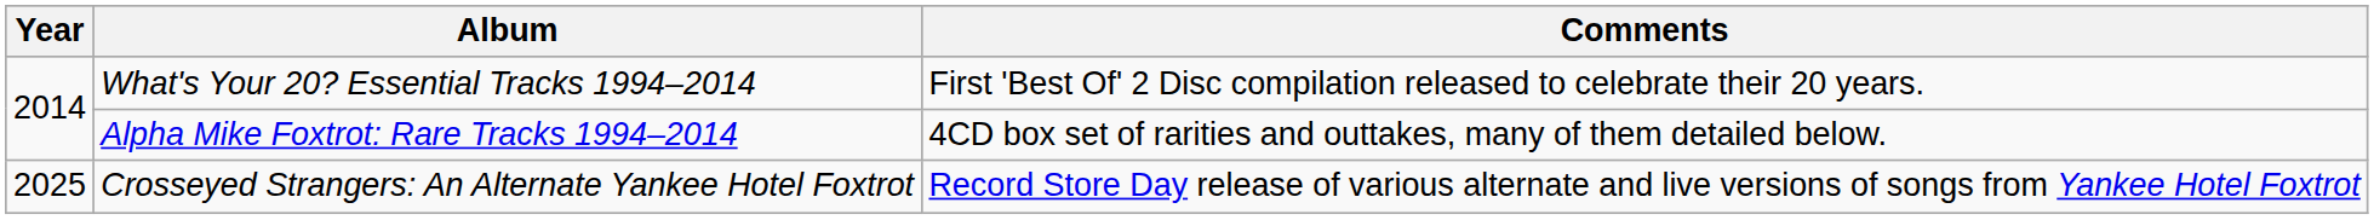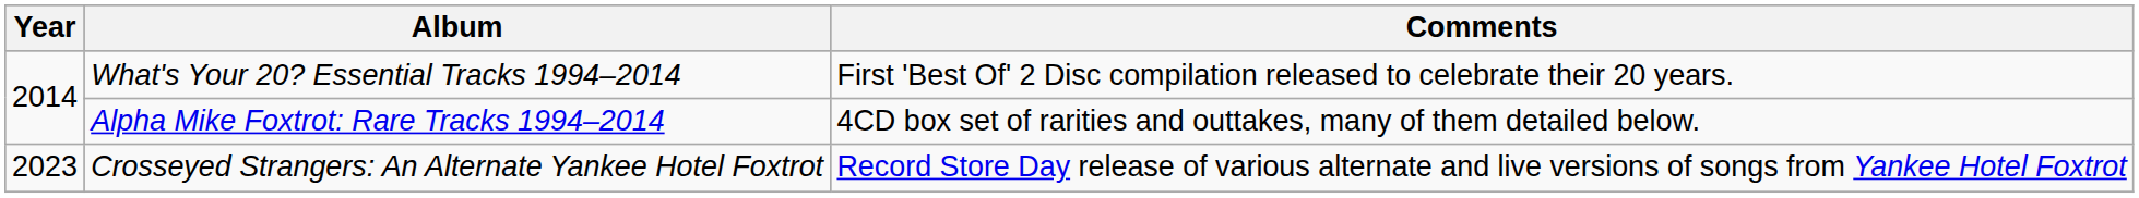Crosseyed Strangers: An Alternate Yankee Hotel Foxtrot | Year: 2025 -> 2023
